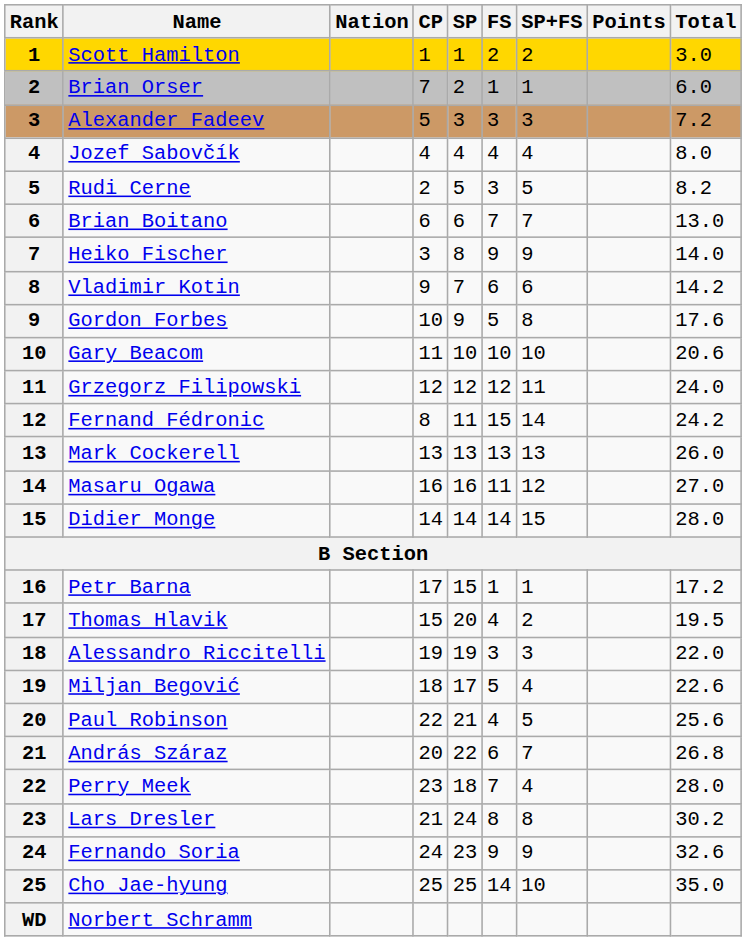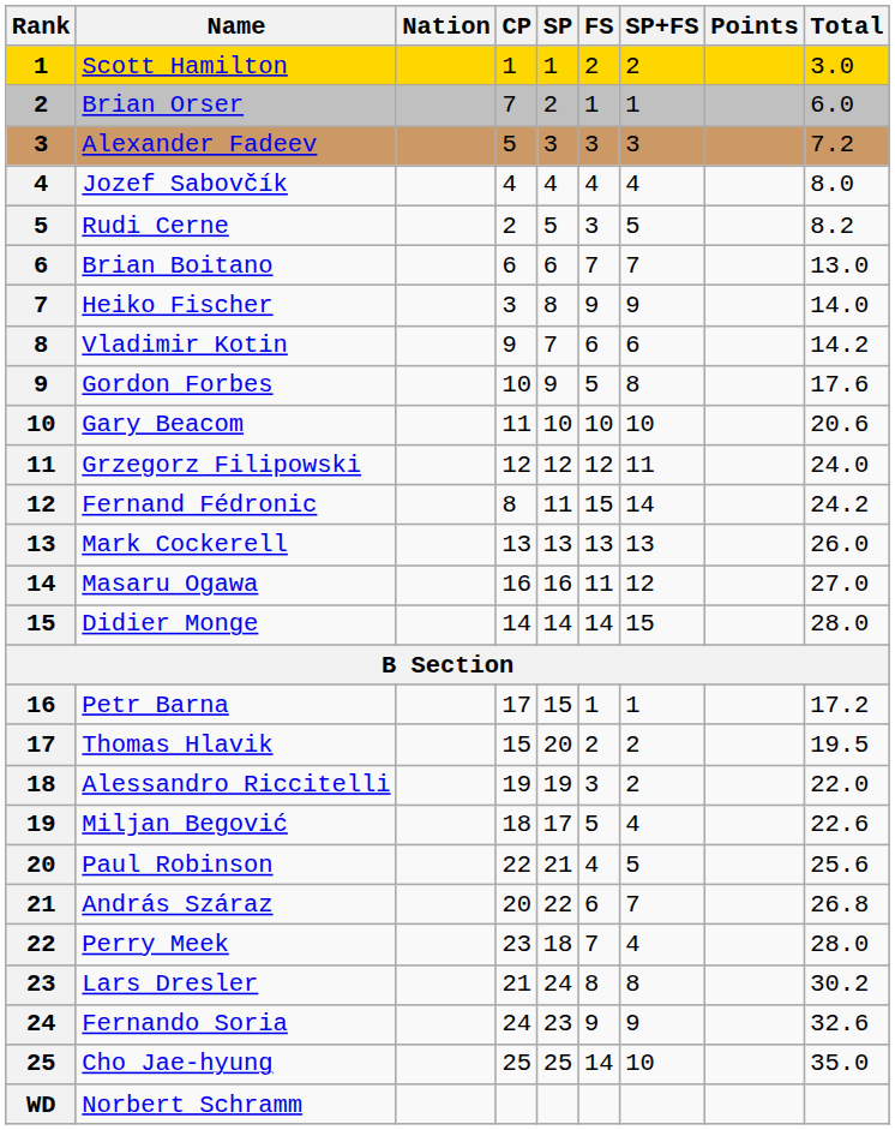Thomas Hlavik | FS: 4 -> 2
Alessandro Riccitelli | SP+FS: 3 -> 2
